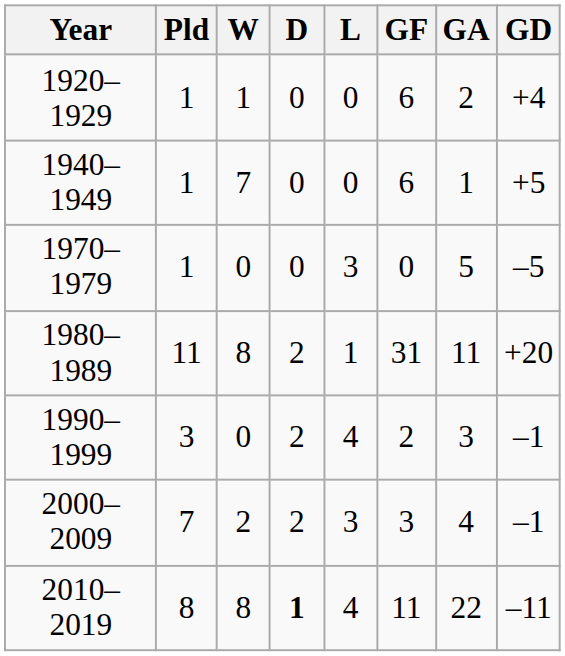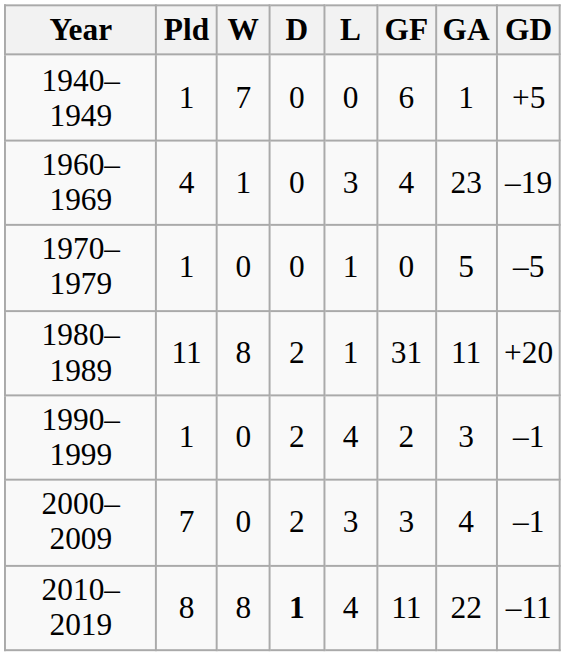- row: 1920–1929 | 1 | 1 | 0 | 0 | 6 | 2 | +4
+ row: 1960–1969 | 4 | 1 | 0 | 3 | 4 | 23 | –19
1970–1979 | L: 3 -> 1
1990–1999 | Pld: 3 -> 1
2000–2009 | W: 2 -> 0
